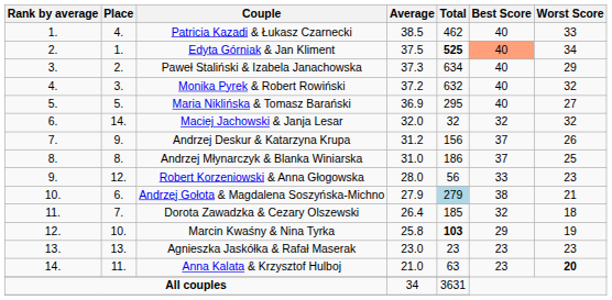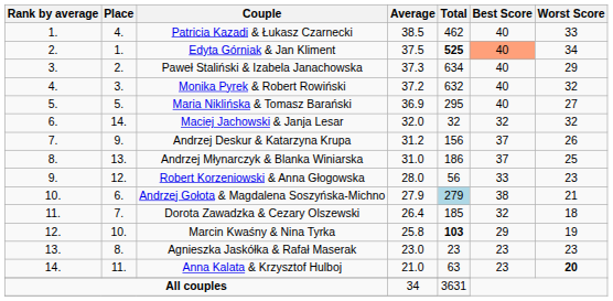Andrzej Młynarczyk & Blanka Winiarska | Place: 8. -> 13.
Agnieszka Jaskółka & Rafał Maserak | Place: 13. -> 8.
